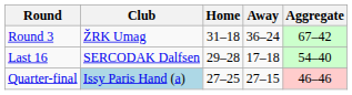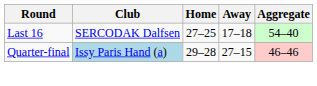- row: Round 3 | ŽRK Umag | 31–18 | 36–24 | 67–42
Last 16 | Home: 29–28 -> 27–25
Quarter-final | Home: 27–25 -> 29–28
